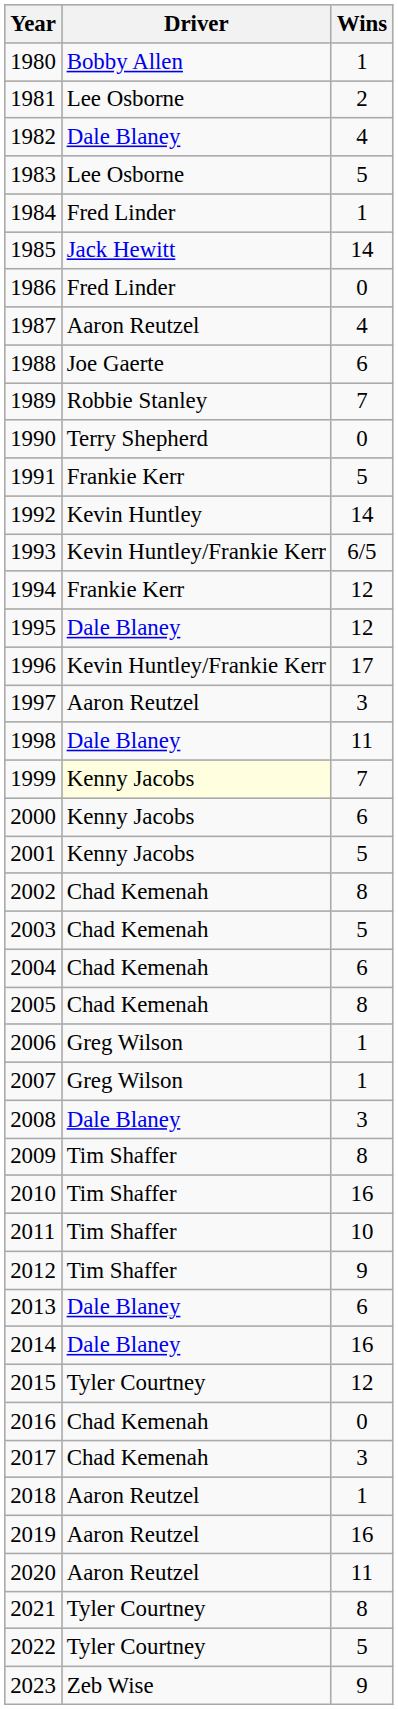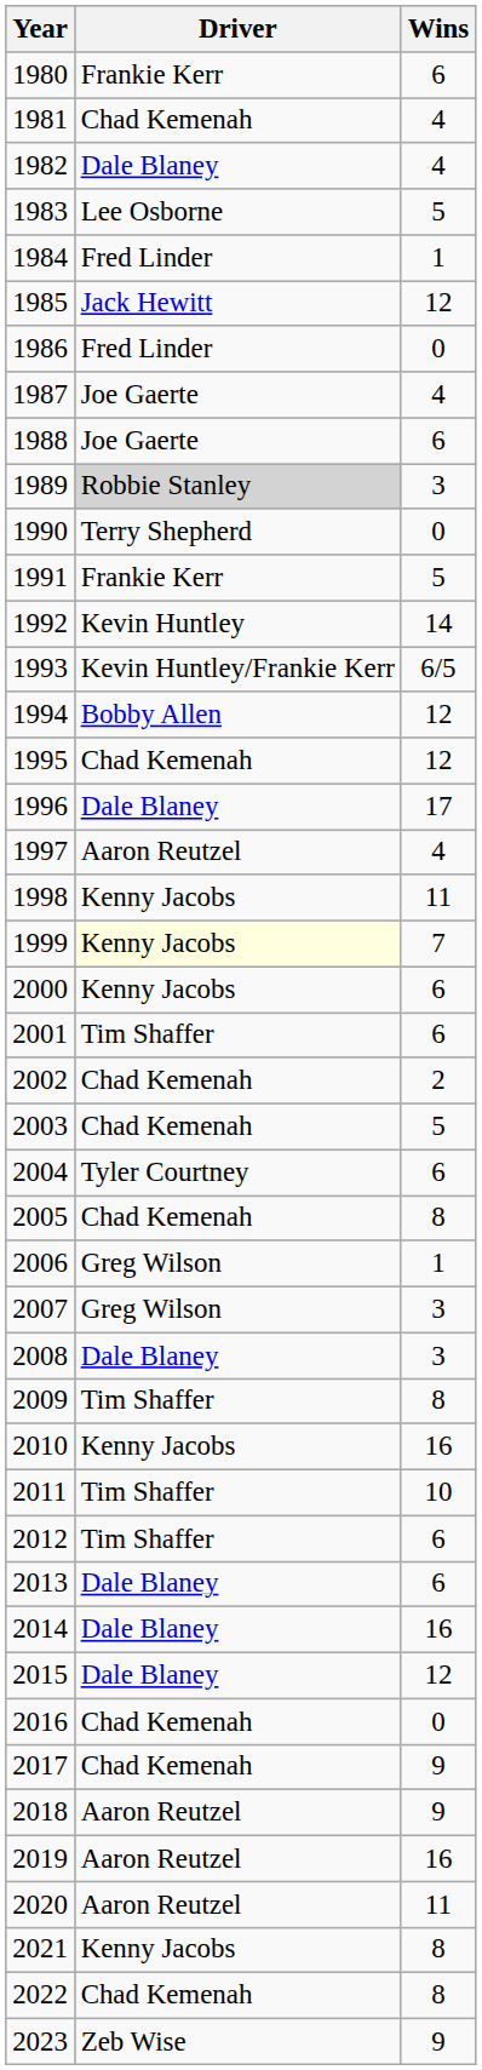1980 | Driver: Bobby Allen -> Frankie Kerr
1980 | Wins: 1 -> 6
1981 | Driver: Lee Osborne -> Chad Kemenah
1981 | Wins: 2 -> 4
1985 | Wins: 14 -> 12
1987 | Driver: Aaron Reutzel -> Joe Gaerte
1989 | Driver: no background -> lightgrey background
1989 | Wins: 7 -> 3
1994 | Driver: Frankie Kerr -> Bobby Allen
1995 | Driver: Dale Blaney -> Chad Kemenah
1996 | Driver: Kevin Huntley/Frankie Kerr -> Dale Blaney
1997 | Wins: 3 -> 4
1998 | Driver: Dale Blaney -> Kenny Jacobs
2001 | Driver: Kenny Jacobs -> Tim Shaffer
2001 | Wins: 5 -> 6
2002 | Wins: 8 -> 2
2004 | Driver: Chad Kemenah -> Tyler Courtney
2007 | Wins: 1 -> 3
2010 | Driver: Tim Shaffer -> Kenny Jacobs
2012 | Wins: 9 -> 6
2015 | Driver: Tyler Courtney -> Dale Blaney
2017 | Wins: 3 -> 9
2018 | Wins: 1 -> 9
2021 | Driver: Tyler Courtney -> Kenny Jacobs
2022 | Driver: Tyler Courtney -> Chad Kemenah
2022 | Wins: 5 -> 8
